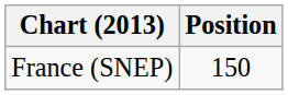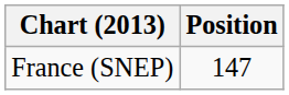France (SNEP) | Position: 150 -> 147
